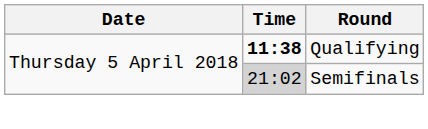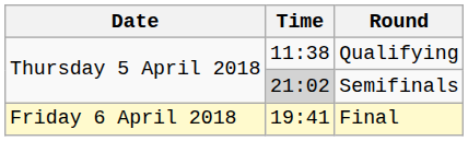Qualifying | Time: bold -> normal
+ row: Friday 6 April 2018 | 19:41 | Final
